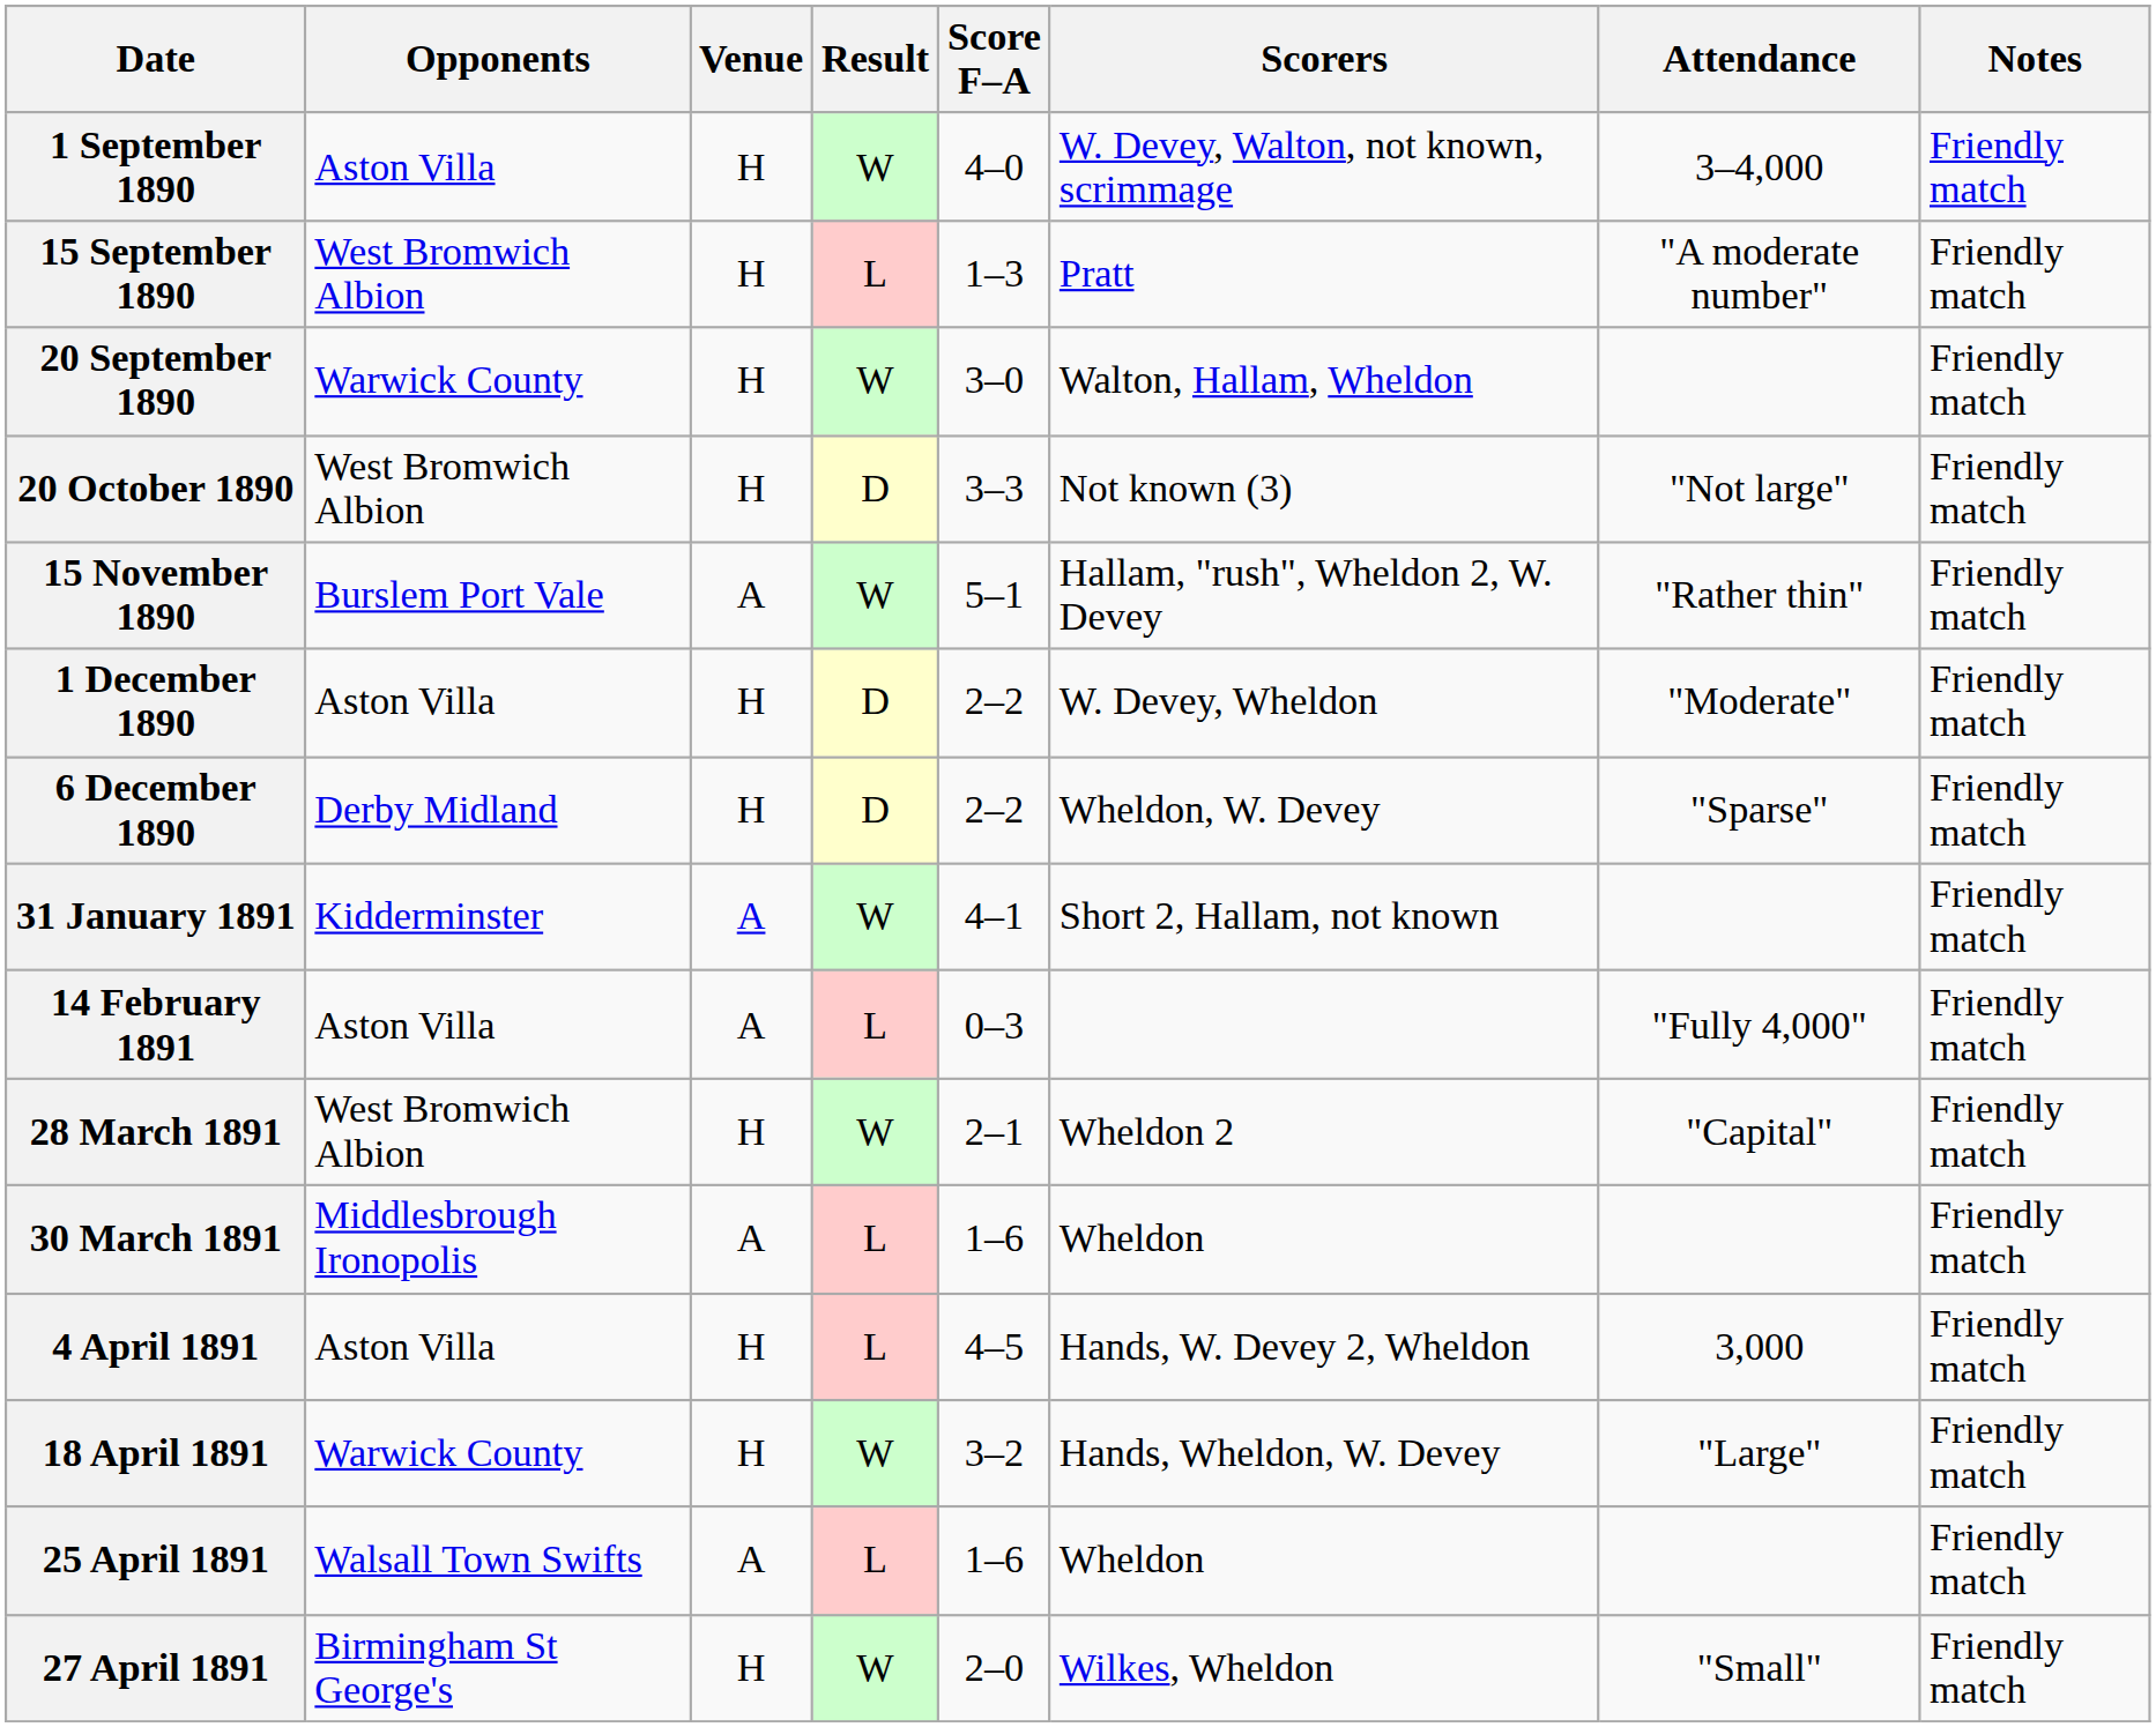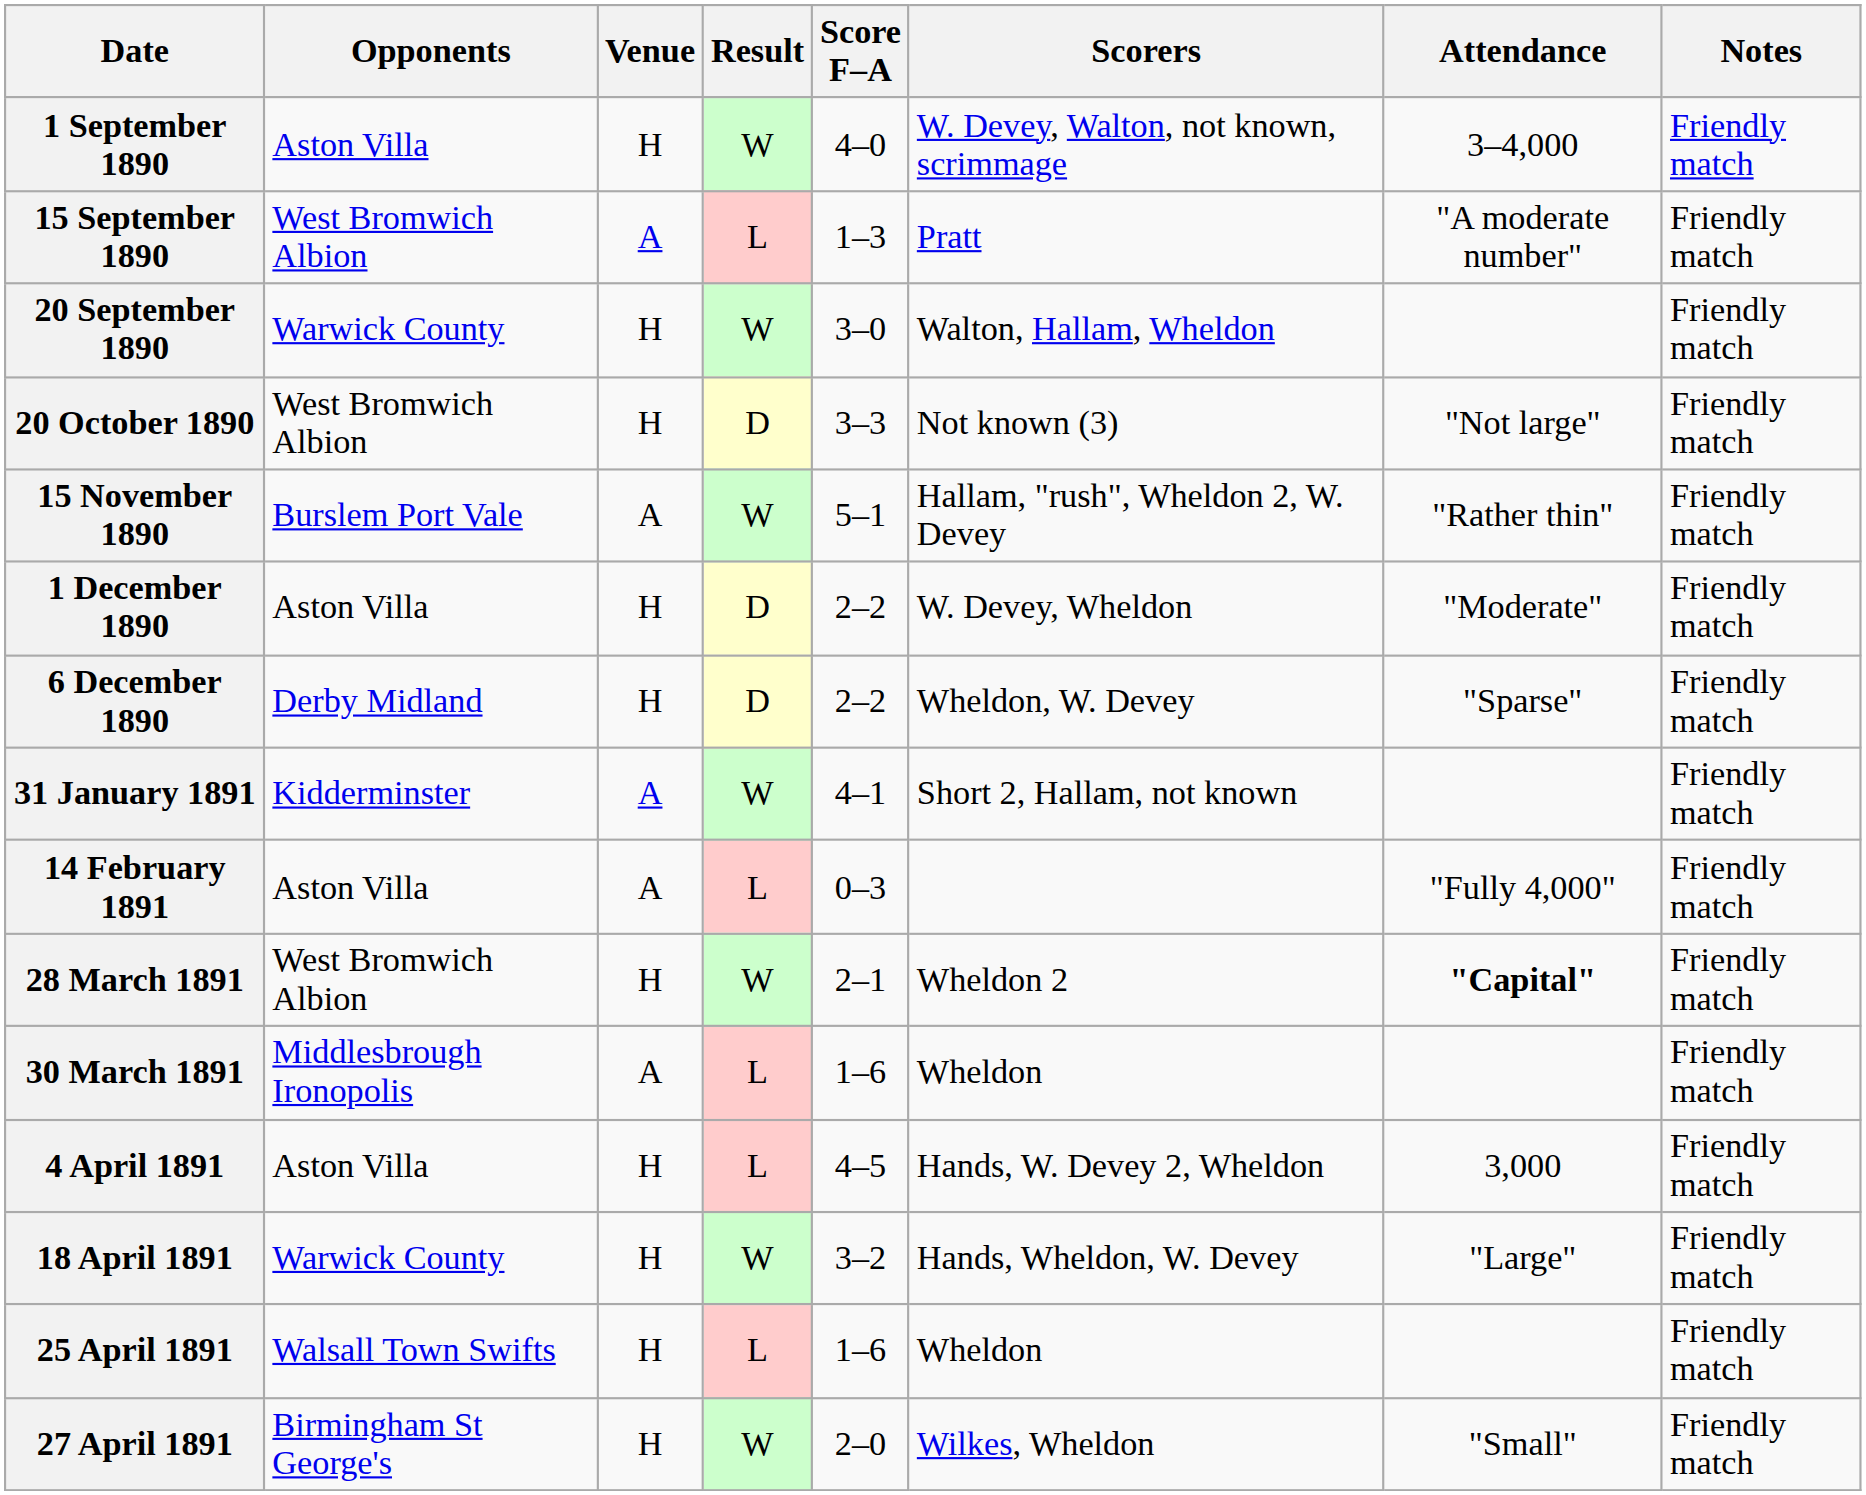15 September 1890 | Venue: H -> A
28 March 1891 | Attendance: normal -> bold
25 April 1891 | Venue: A -> H
